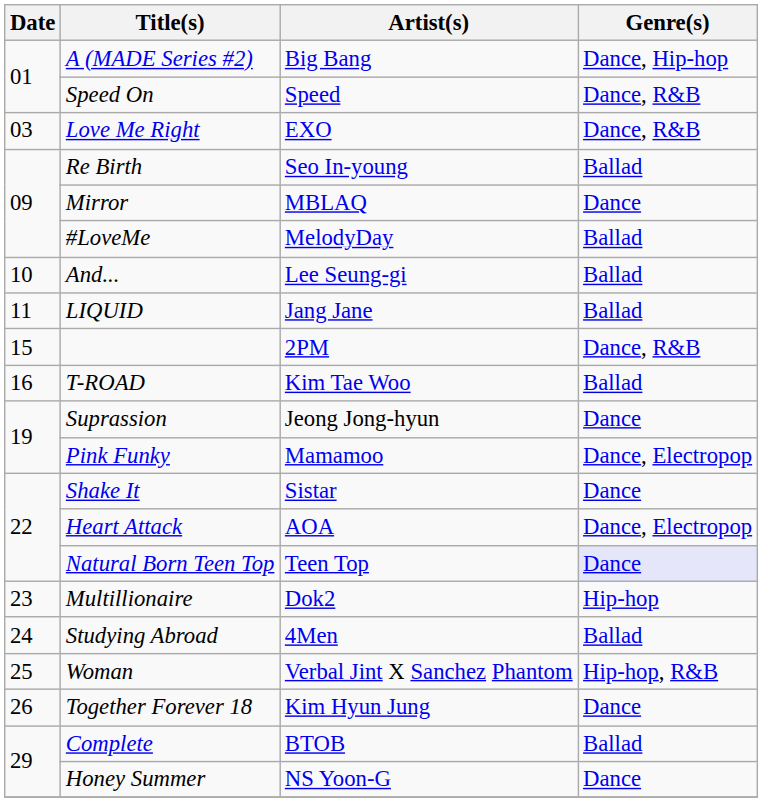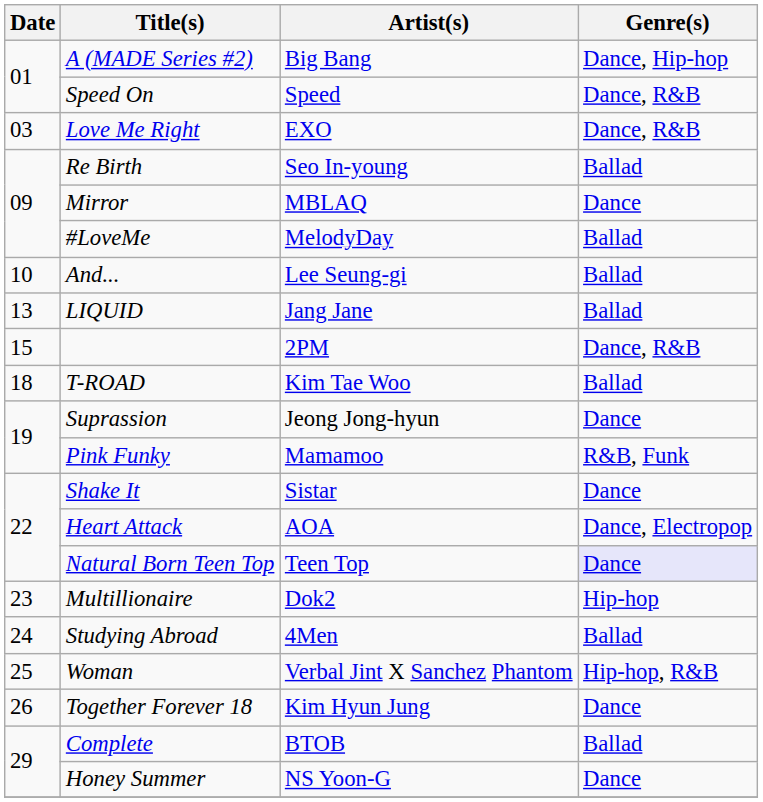LIQUID | Date: 11 -> 13
T-ROAD | Date: 16 -> 18
Pink Funky | Genre(s): Dance, Electropop -> R&B, Funk
